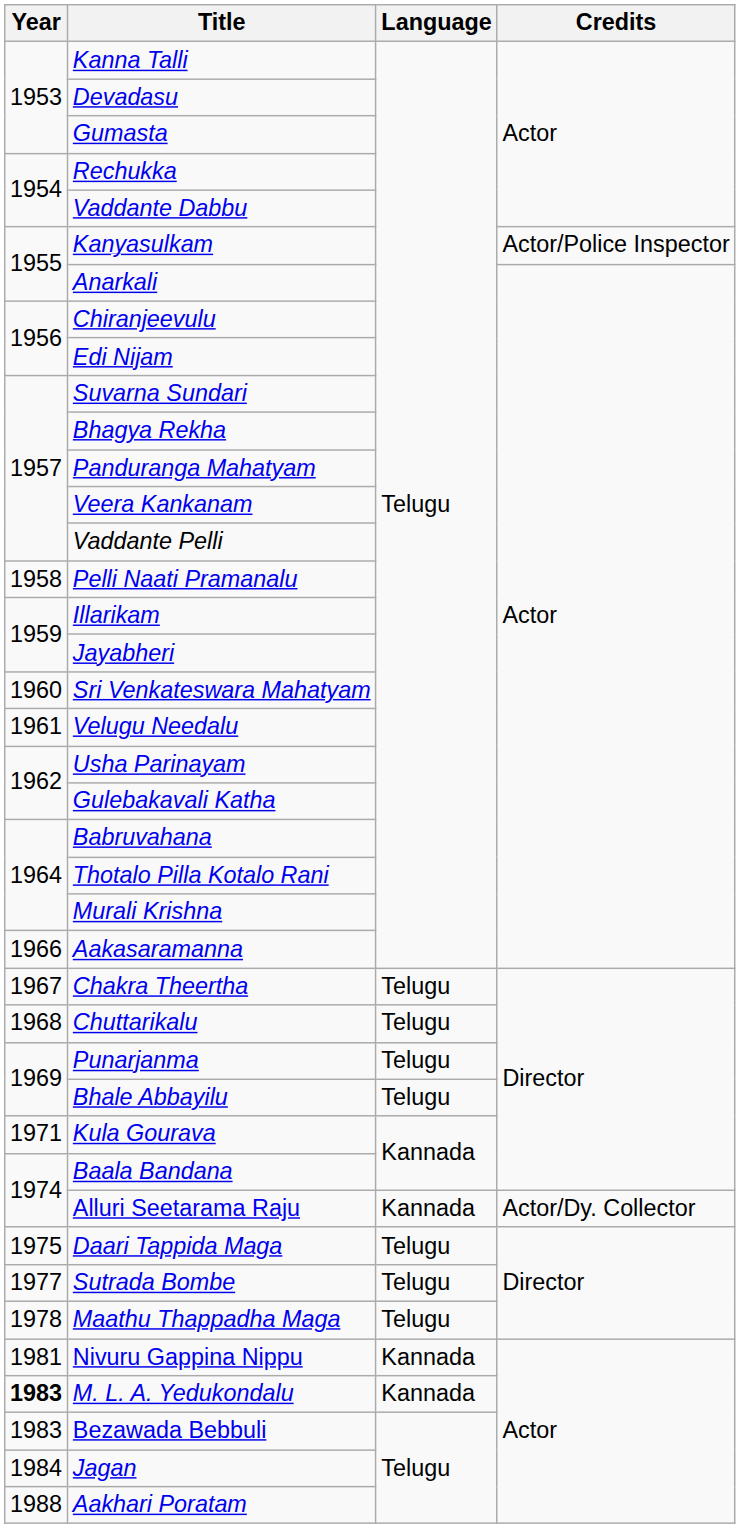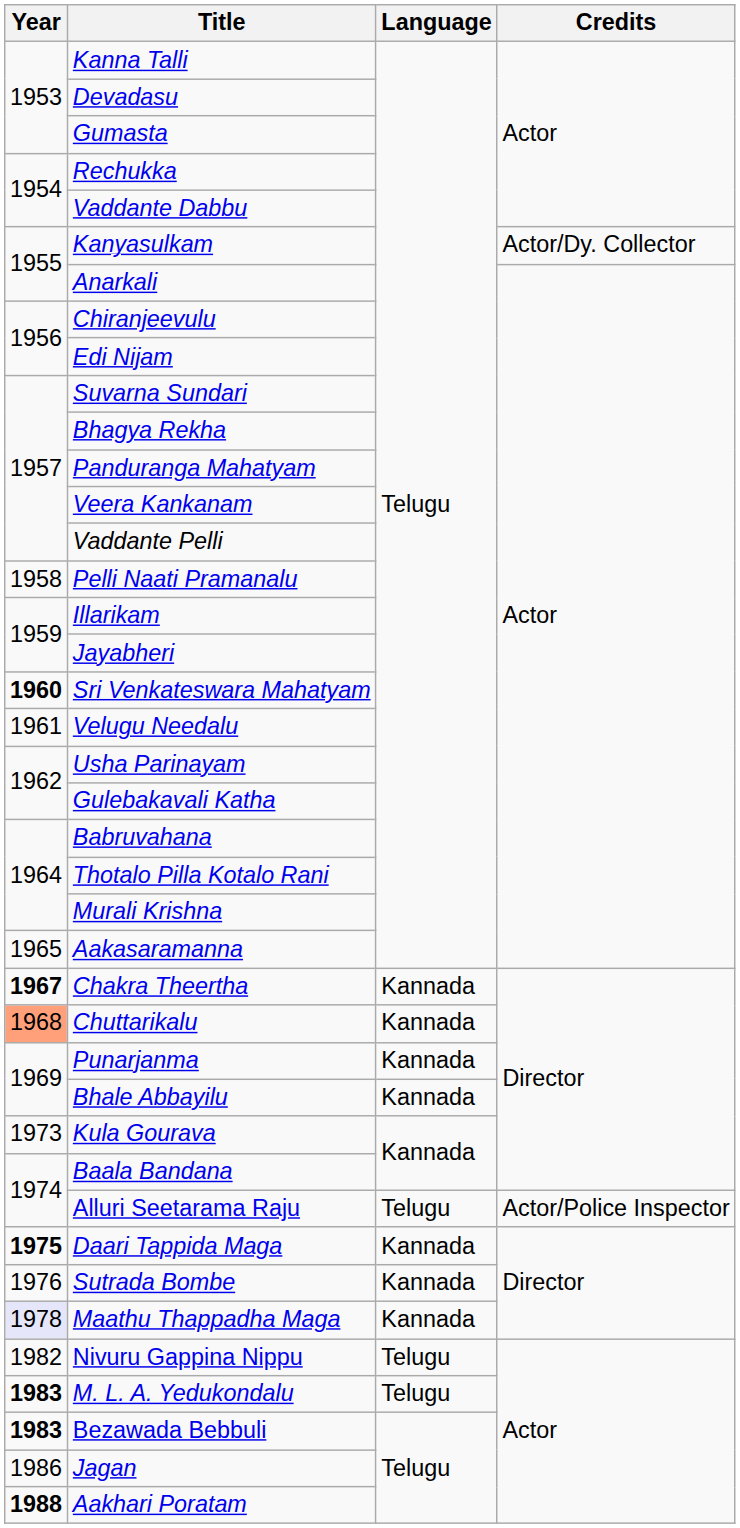Kanyasulkam | Credits: Actor/Police Inspector -> Actor/Dy. Collector
Sri Venkateswara Mahatyam | Year: normal -> bold
Aakasaramanna | Year: 1966 -> 1965
Chakra Theertha | Year: normal -> bold
Chakra Theertha | Language: Telugu -> Kannada
Chuttarikalu | Year: no background -> lightsalmon background
Chuttarikalu | Language: Telugu -> Kannada
Punarjanma | Language: Telugu -> Kannada
Bhale Abbayilu | Language: Telugu -> Kannada
Kula Gourava | Year: 1971 -> 1973
Alluri Seetarama Raju | Language: Kannada -> Telugu
Alluri Seetarama Raju | Credits: Actor/Dy. Collector -> Actor/Police Inspector
Daari Tappida Maga | Year: normal -> bold
Daari Tappida Maga | Language: Telugu -> Kannada
Sutrada Bombe | Year: 1977 -> 1976
Sutrada Bombe | Language: Telugu -> Kannada
Maathu Thappadha Maga | Year: no background -> lavender background
Maathu Thappadha Maga | Language: Telugu -> Kannada
Nivuru Gappina Nippu | Year: 1981 -> 1982
Nivuru Gappina Nippu | Language: Kannada -> Telugu
M. L. A. Yedukondalu | Language: Kannada -> Telugu
Bezawada Bebbuli | Year: normal -> bold
Jagan | Year: 1984 -> 1986
Aakhari Poratam | Year: normal -> bold
